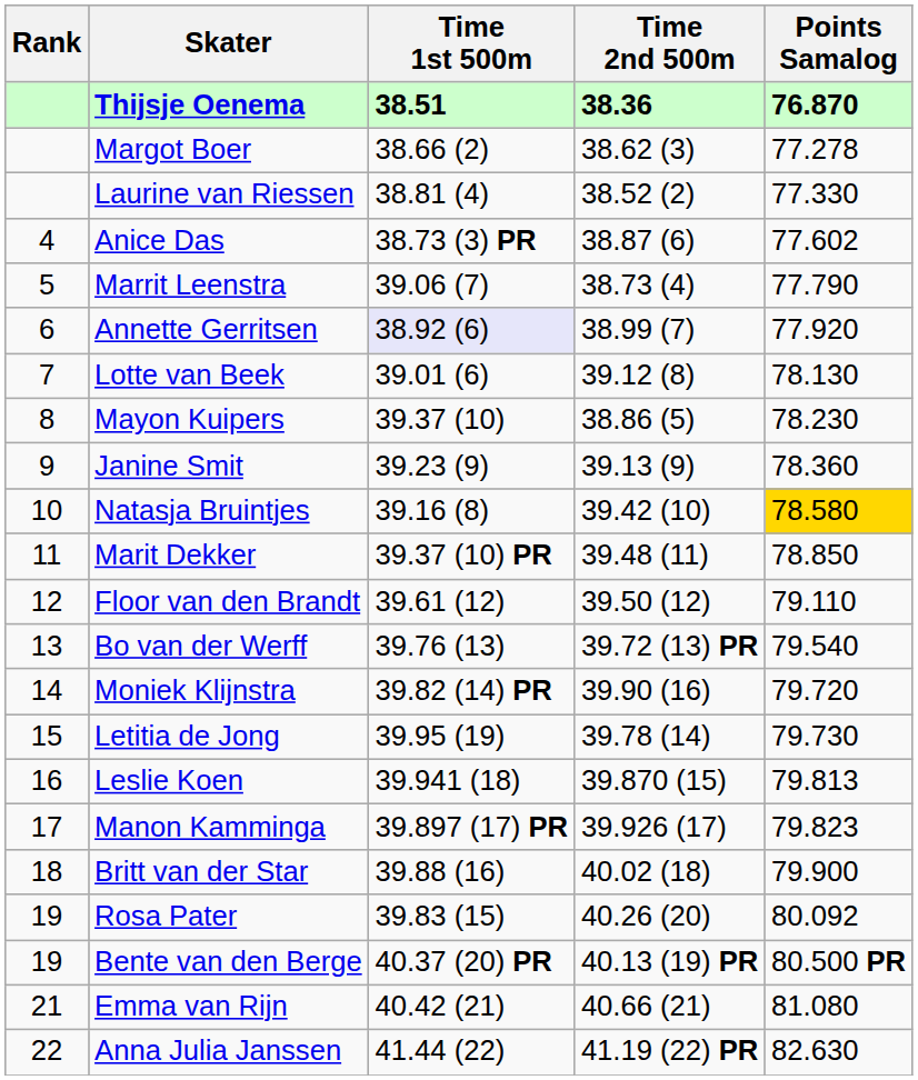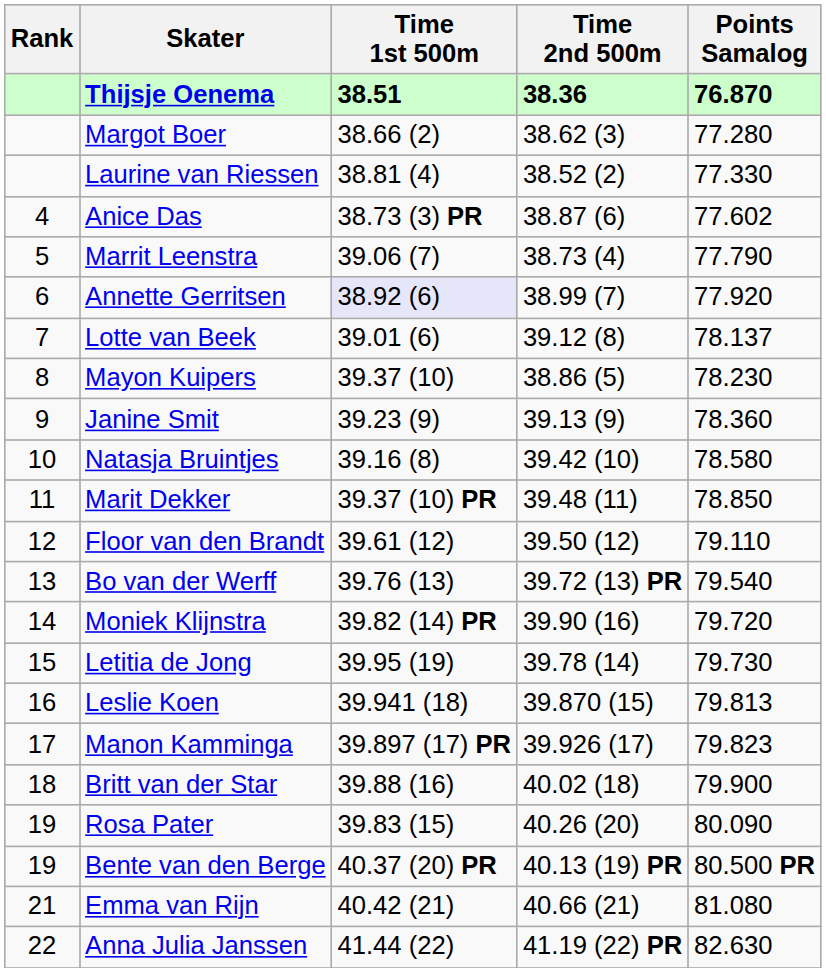Margot Boer | Points Samalog: 77.278 -> 77.280
Lotte van Beek | Points Samalog: 78.130 -> 78.137
Natasja Bruintjes | Points Samalog: gold background -> no background
Rosa Pater | Points Samalog: 80.092 -> 80.090
